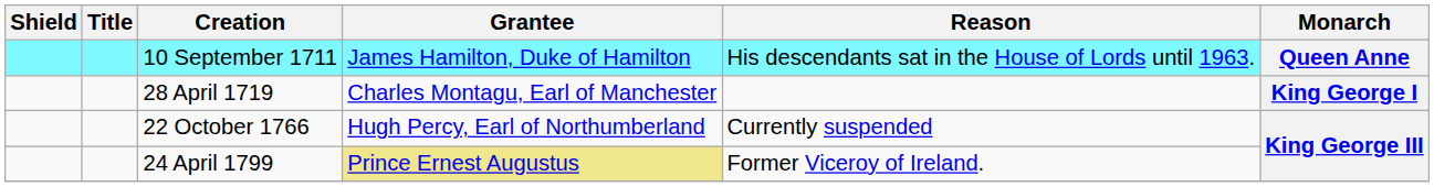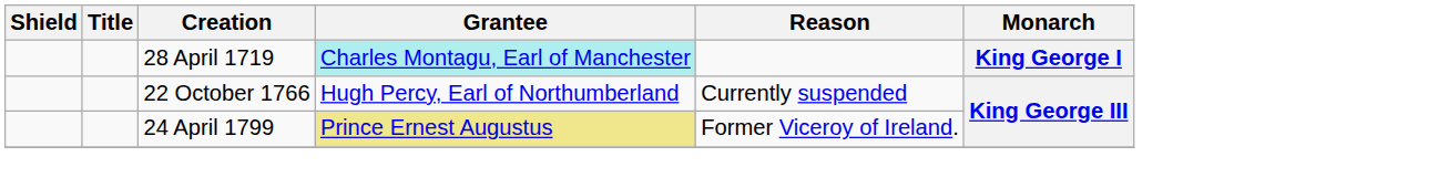- row: 10 September 1711 | James Hamilton, Duke of Hamilton | His descendants sat in the House of Lords until 1963. | Queen Anne
28 April 1719 | Grantee: no background -> paleturquoise background
